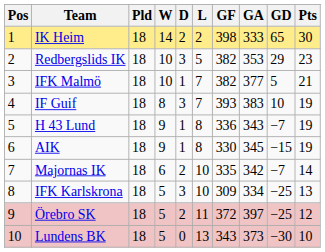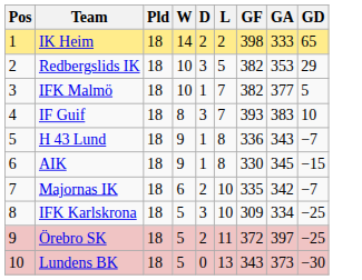- column: Pts | 30 | 23 | 21 | 19 | 19 | 19 | 14 | 13 | 12 | 10
